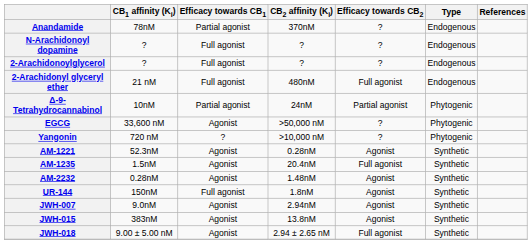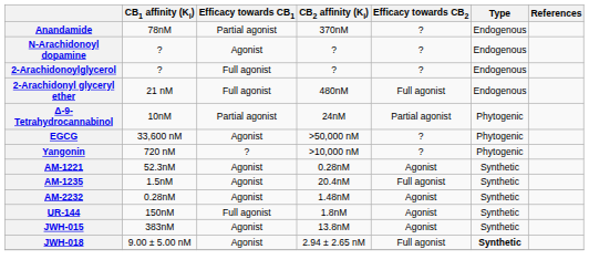N-Arachidonoyl dopamine | Efficacy towards CB1: Full agonist -> Agonist
- row: JWH-007 | 9.0nM | Agonist | 2.94nM | Agonist | Synthetic
JWH-018 | Type: normal -> bold
